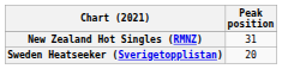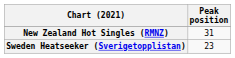Sweden Heatseeker (Sverigetopplistan) | Peak position: 20 -> 23
